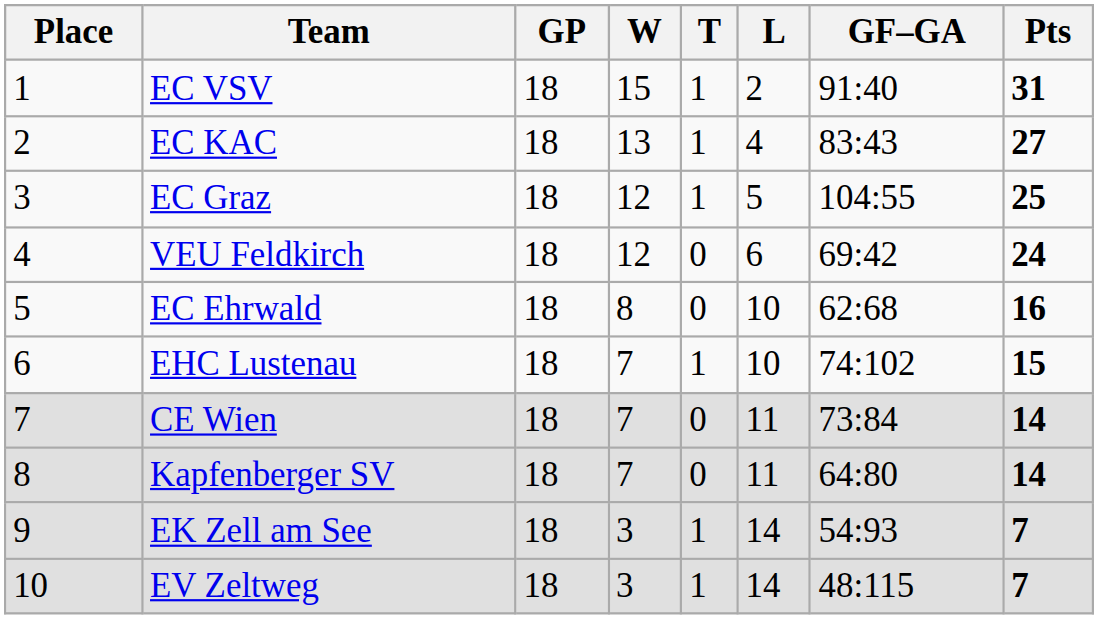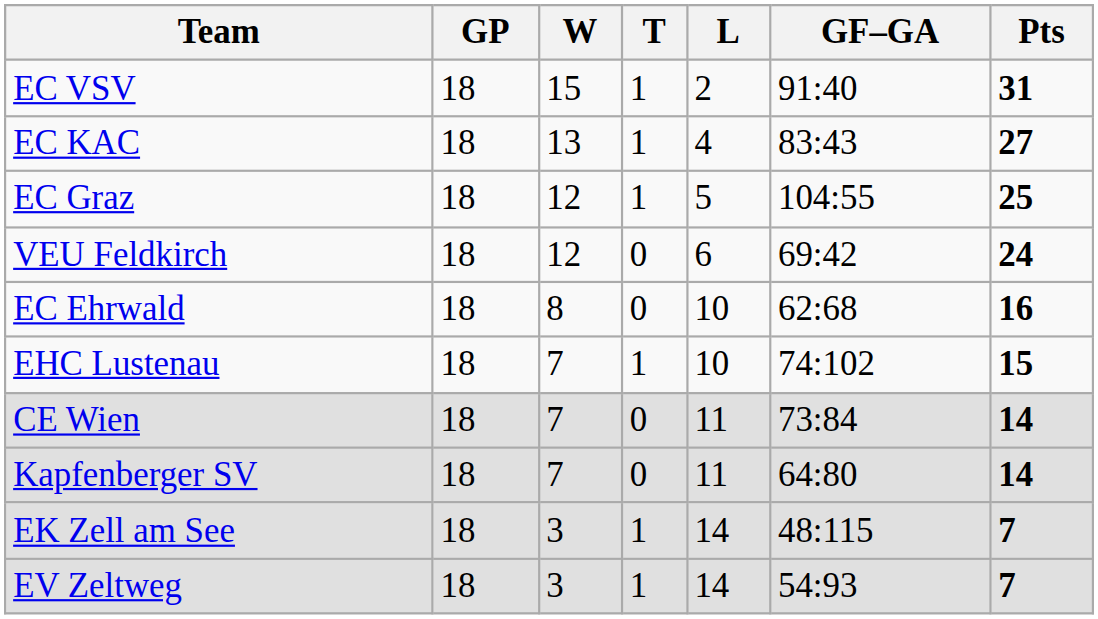- column: Place | 1 | 2 | 3 | 4 | 5 | 6 | 7 | 8 | 9 | 10
EK Zell am See | GF–GA: 54:93 -> 48:115
EV Zeltweg | GF–GA: 48:115 -> 54:93
